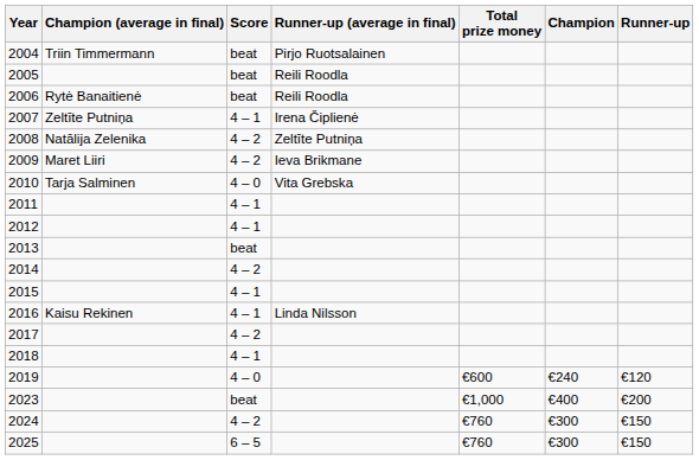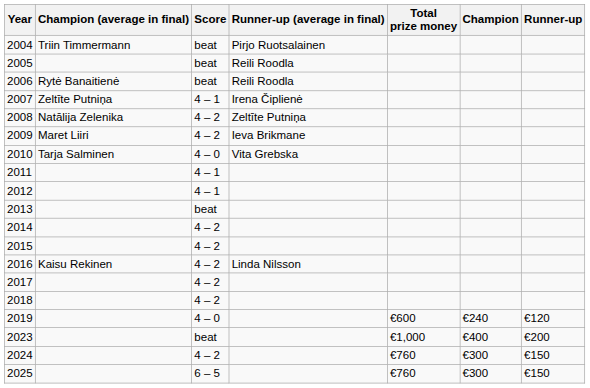2015 | Score: 4 – 1 -> 4 – 2
2016 | Score: 4 – 1 -> 4 – 2
2018 | Score: 4 – 1 -> 4 – 2
